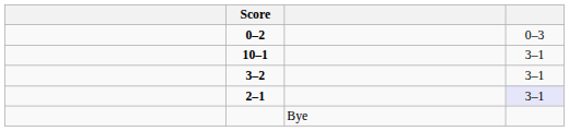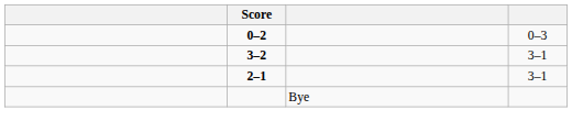- row: 10–1 | 3–1
2–1 | column 4: lavender background -> no background
